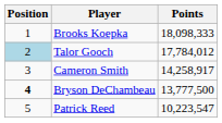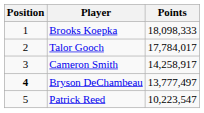Talor Gooch | Position: lightblue background -> no background
Talor Gooch | Points: 17,784,012 -> 17,784,017
Bryson DeChambeau | Points: 13,777,500 -> 13,777,497
